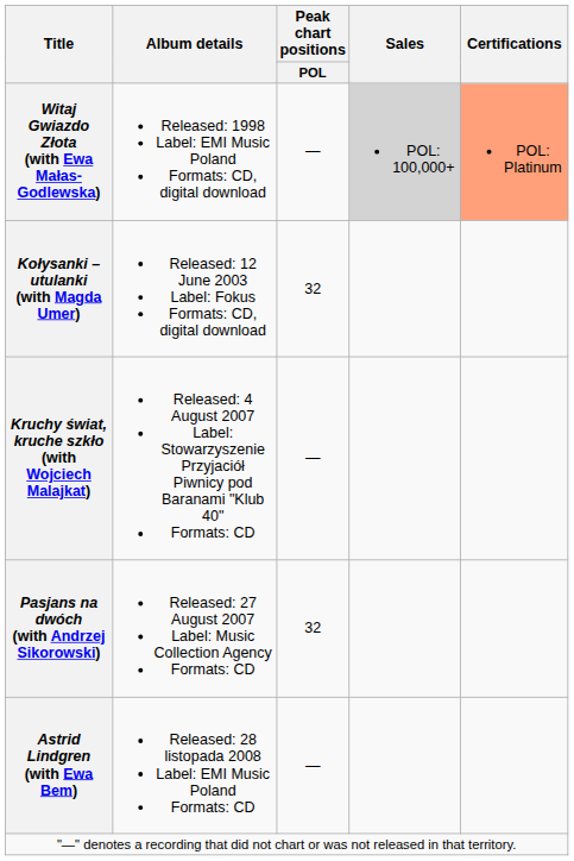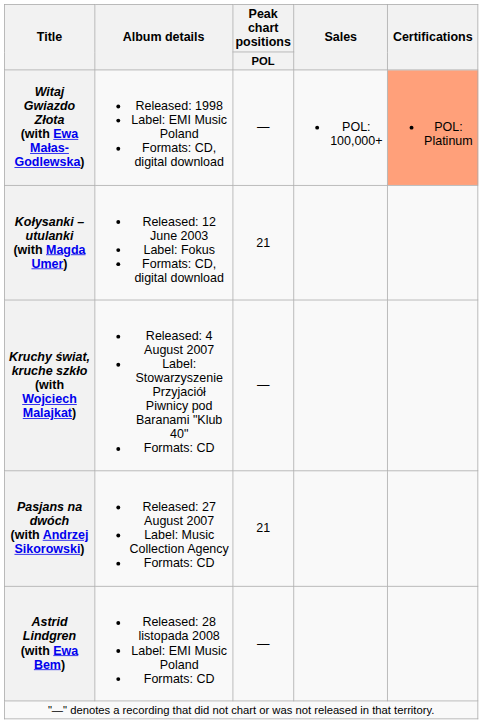Witaj Gwiazdo Złota (with Ewa Małas-Godlewska) | Sales: lightgrey background -> no background
Kołysanki – utulanki (with Magda Umer) | Peak chart positions / POL: 32 -> 21
Pasjans na dwóch (with Andrzej Sikorowski) | Peak chart positions / POL: 32 -> 21
